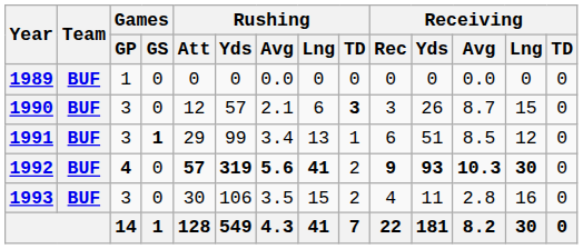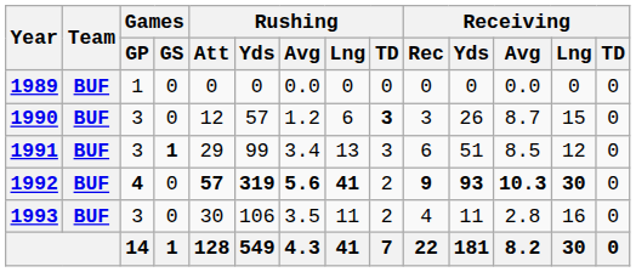1990 | Rushing / Avg: 2.1 -> 1.2
1991 | Rushing / TD: 1 -> 3
1993 | Rushing / Lng: 15 -> 11
